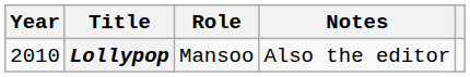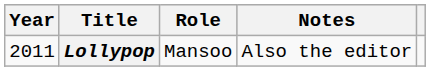Lollypop | Year: 2010 -> 2011
